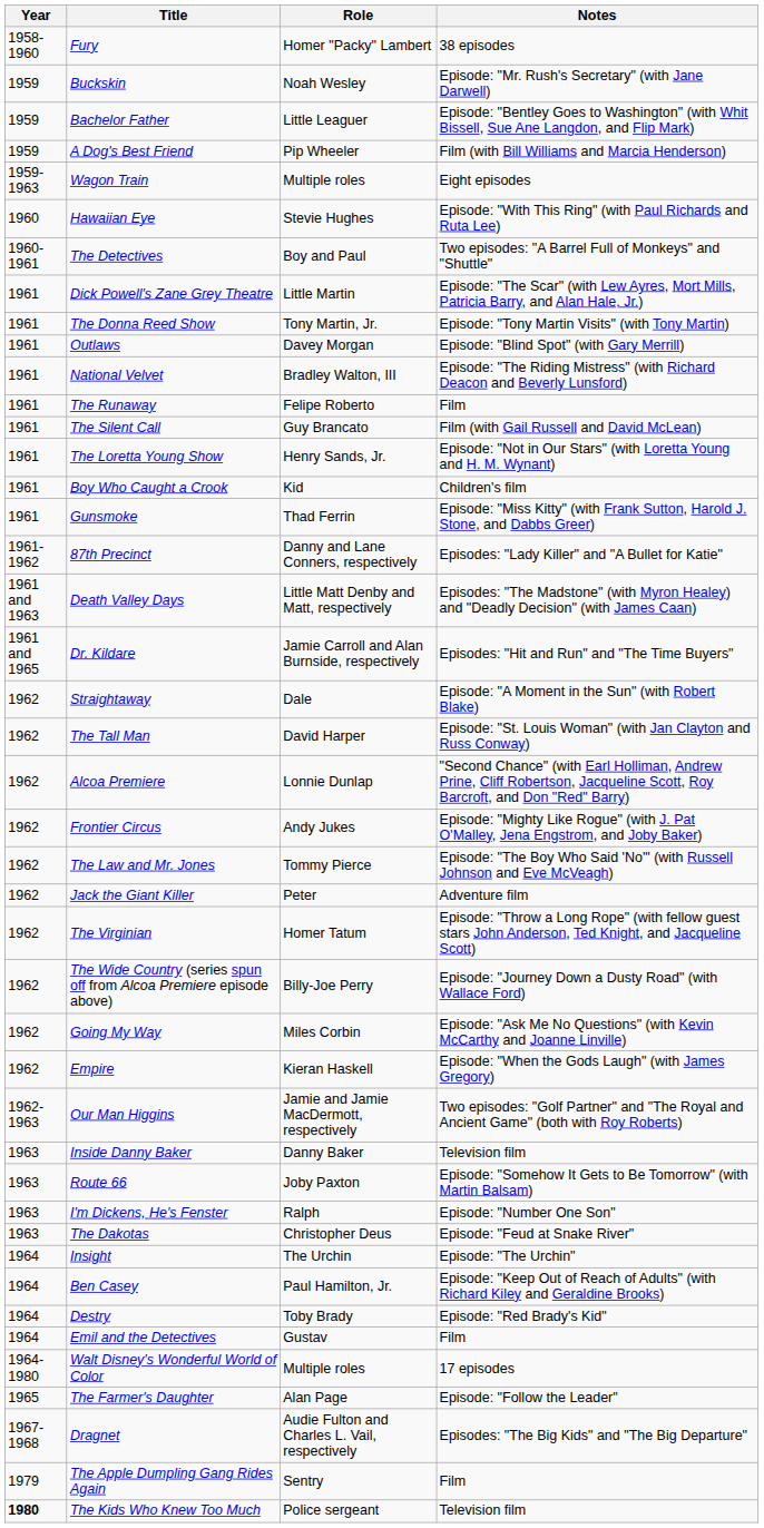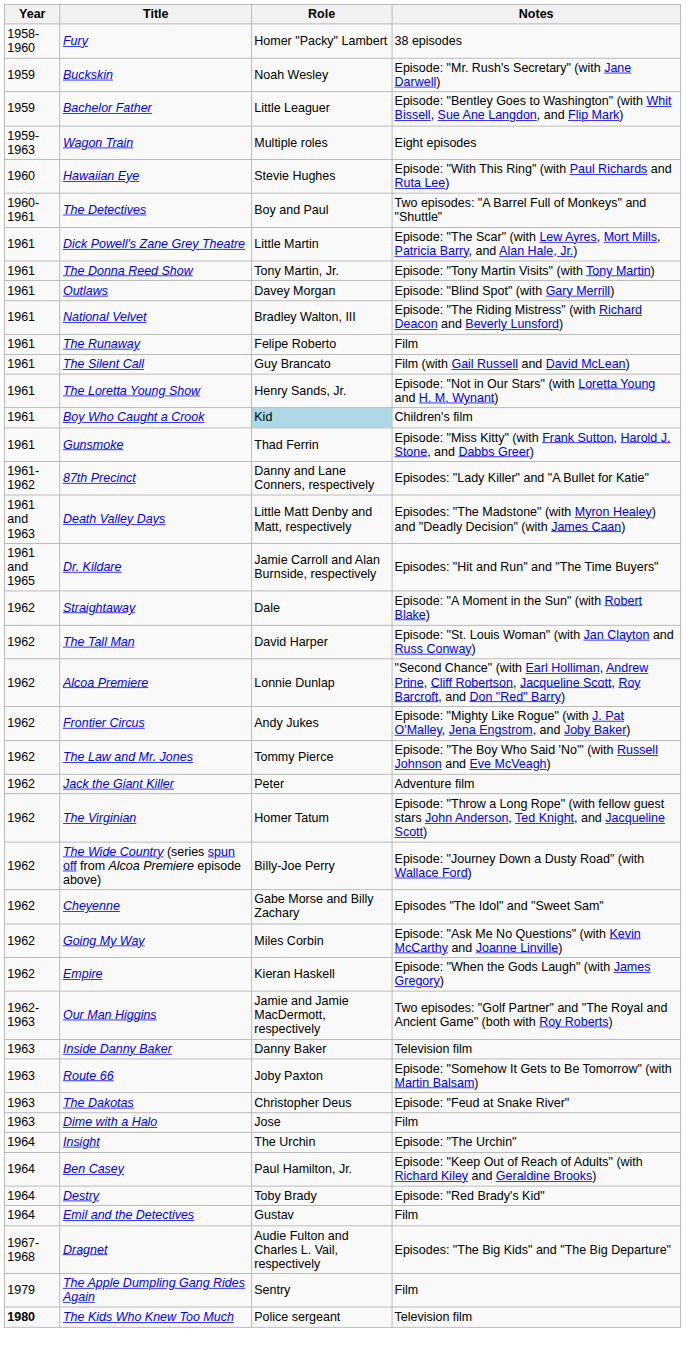- row: 1959 | A Dog's Best Friend | Pip Wheeler | Film (with Bill Williams and Marcia Henderson)
Boy Who Caught a Crook | Role: no background -> lightblue background
+ row: 1962 | Cheyenne | Gabe Morse and Billy Zachary | Episodes "The Idol" and "Sweet Sam"
- row: 1963 | I'm Dickens, He's Fenster | Ralph | Episode: "Number One Son"
+ row: 1963 | Dime with a Halo | Jose | Film
- row: 1964-1980 | Walt Disney's Wonderful World of Color | Multiple roles | 17 episodes
- row: 1965 | The Farmer's Daughter | Alan Page | Episode: "Follow the Leader"
